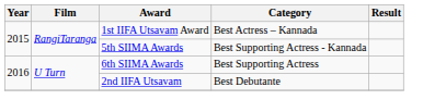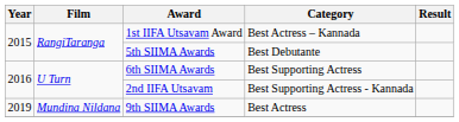5th SIIMA Awards | Category: Best Supporting Actress - Kannada -> Best Debutante
2nd IIFA Utsavam | Category: Best Debutante -> Best Supporting Actress - Kannada
+ row: 2019 | Mundina Nildana | 9th SIIMA Awards | Best Actress
